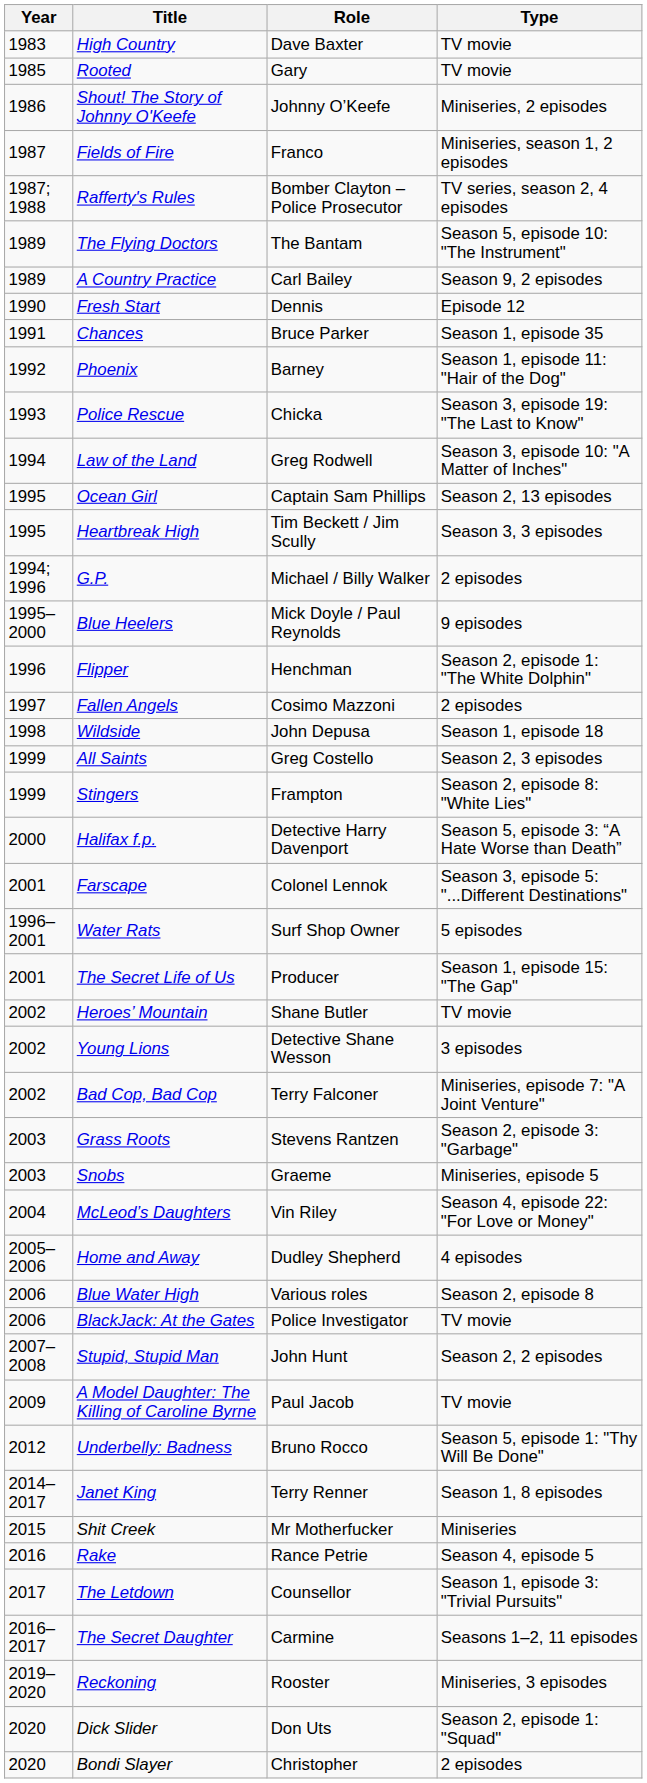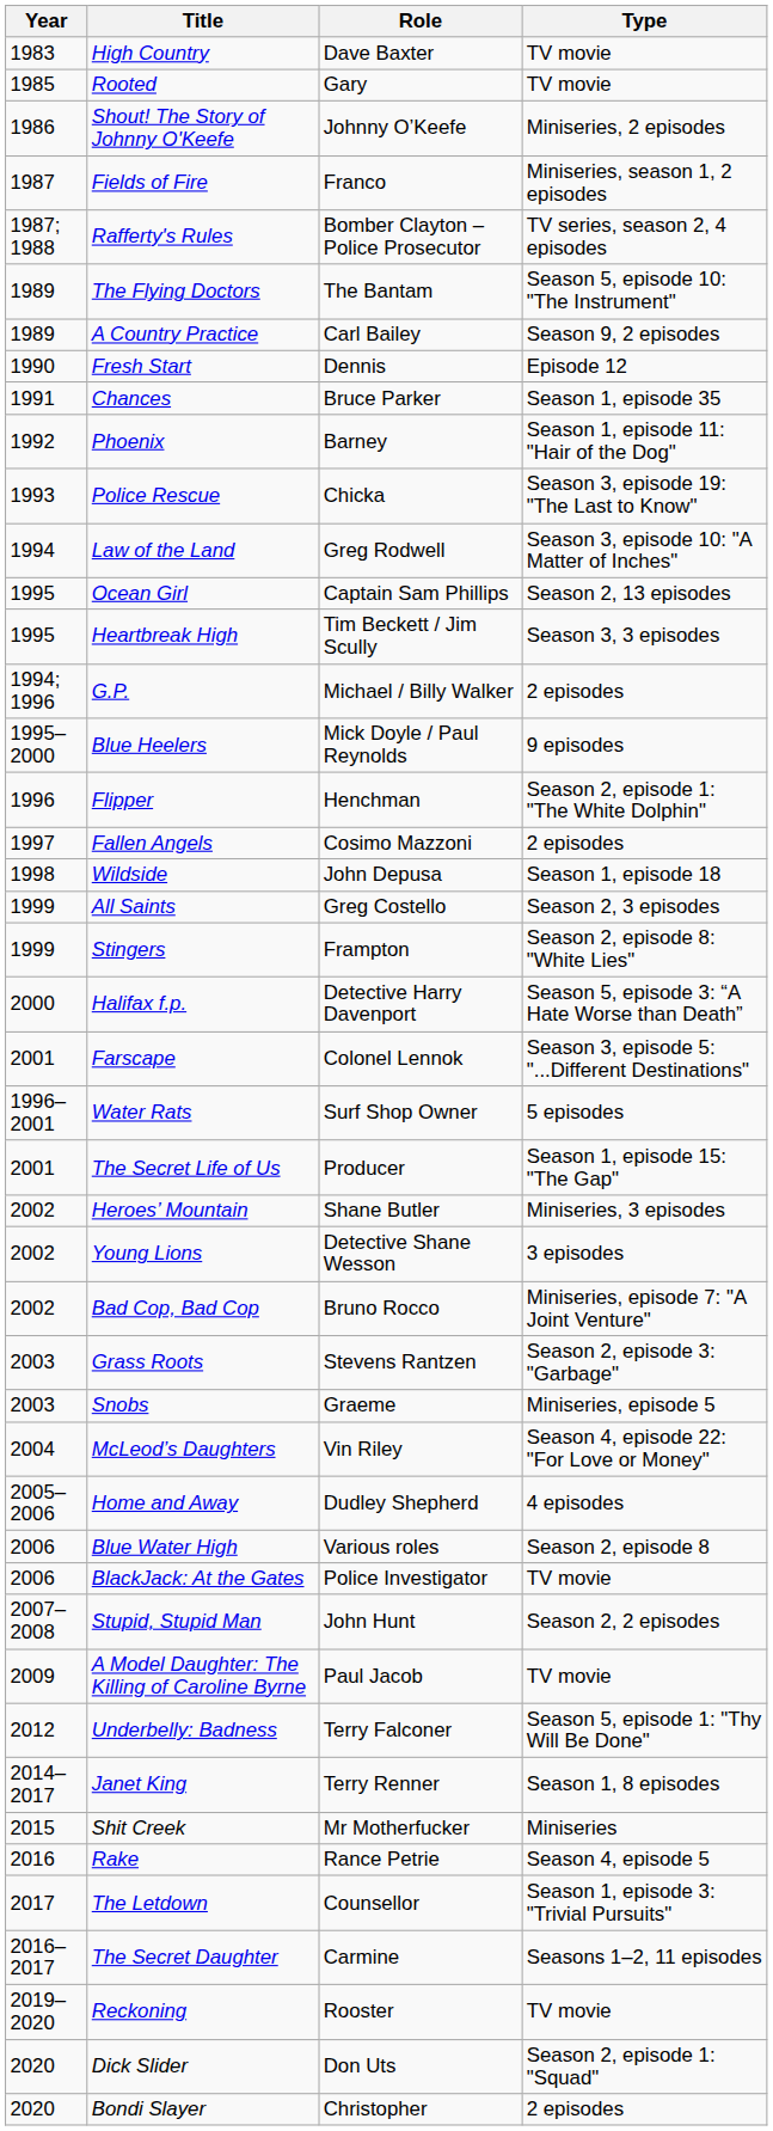Heroes’ Mountain | Type: TV movie -> Miniseries, 3 episodes
Bad Cop, Bad Cop | Role: Terry Falconer -> Bruno Rocco
Underbelly: Badness | Role: Bruno Rocco -> Terry Falconer
Reckoning | Type: Miniseries, 3 episodes -> TV movie
